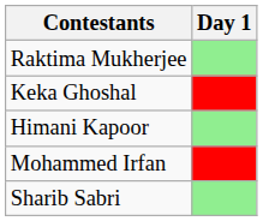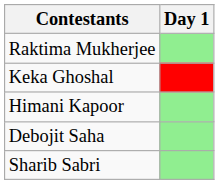+ row: Debojit Saha
- row: Mohammed Irfan
